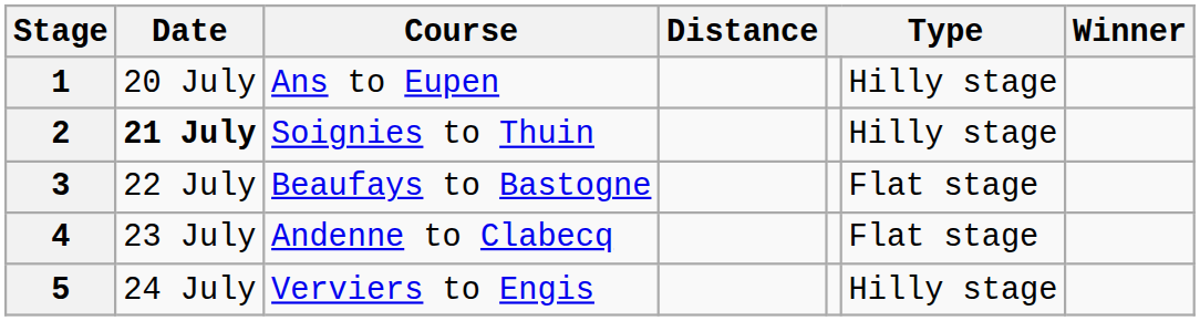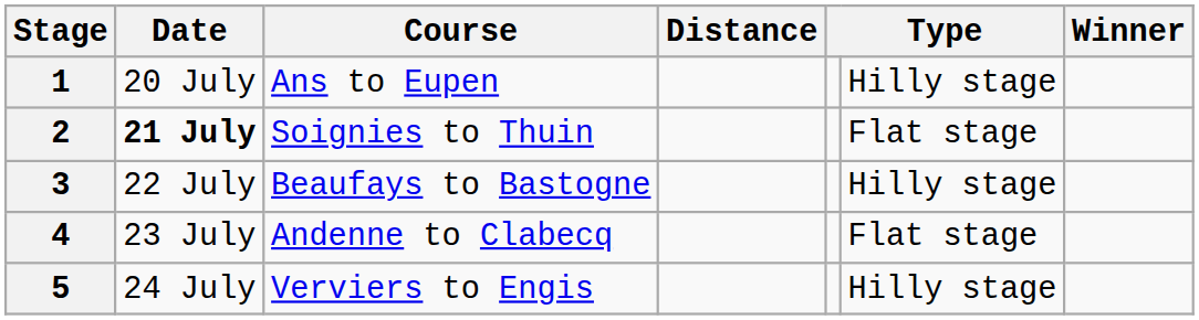2 | column 6: Hilly stage -> Flat stage
3 | column 6: Flat stage -> Hilly stage
